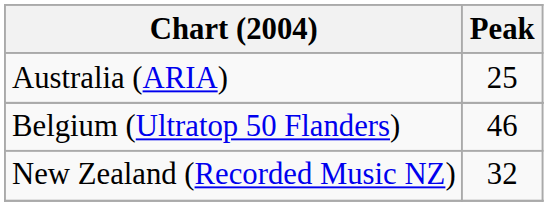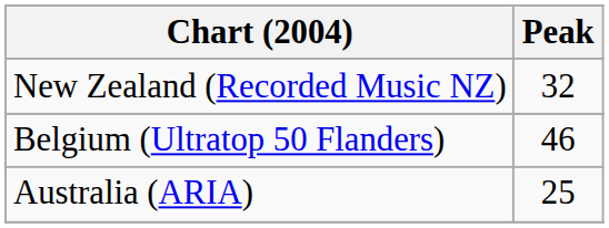rows swapped: Australia (ARIA) <-> New Zealand (Recorded Music NZ)
